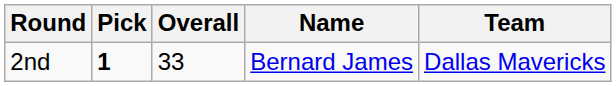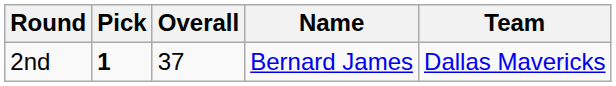2nd | Overall: 33 -> 37
